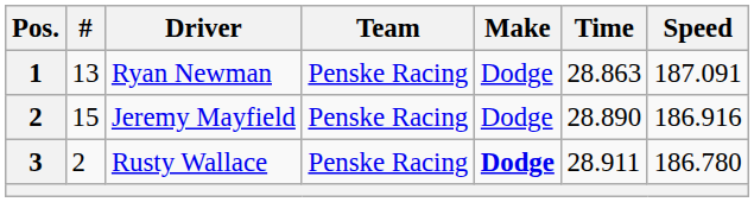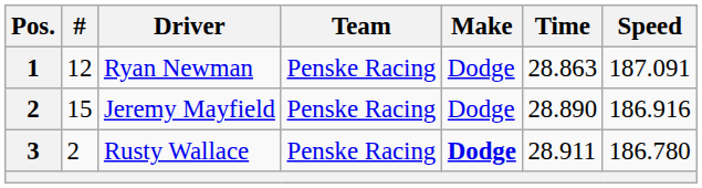Ryan Newman | #: 13 -> 12
